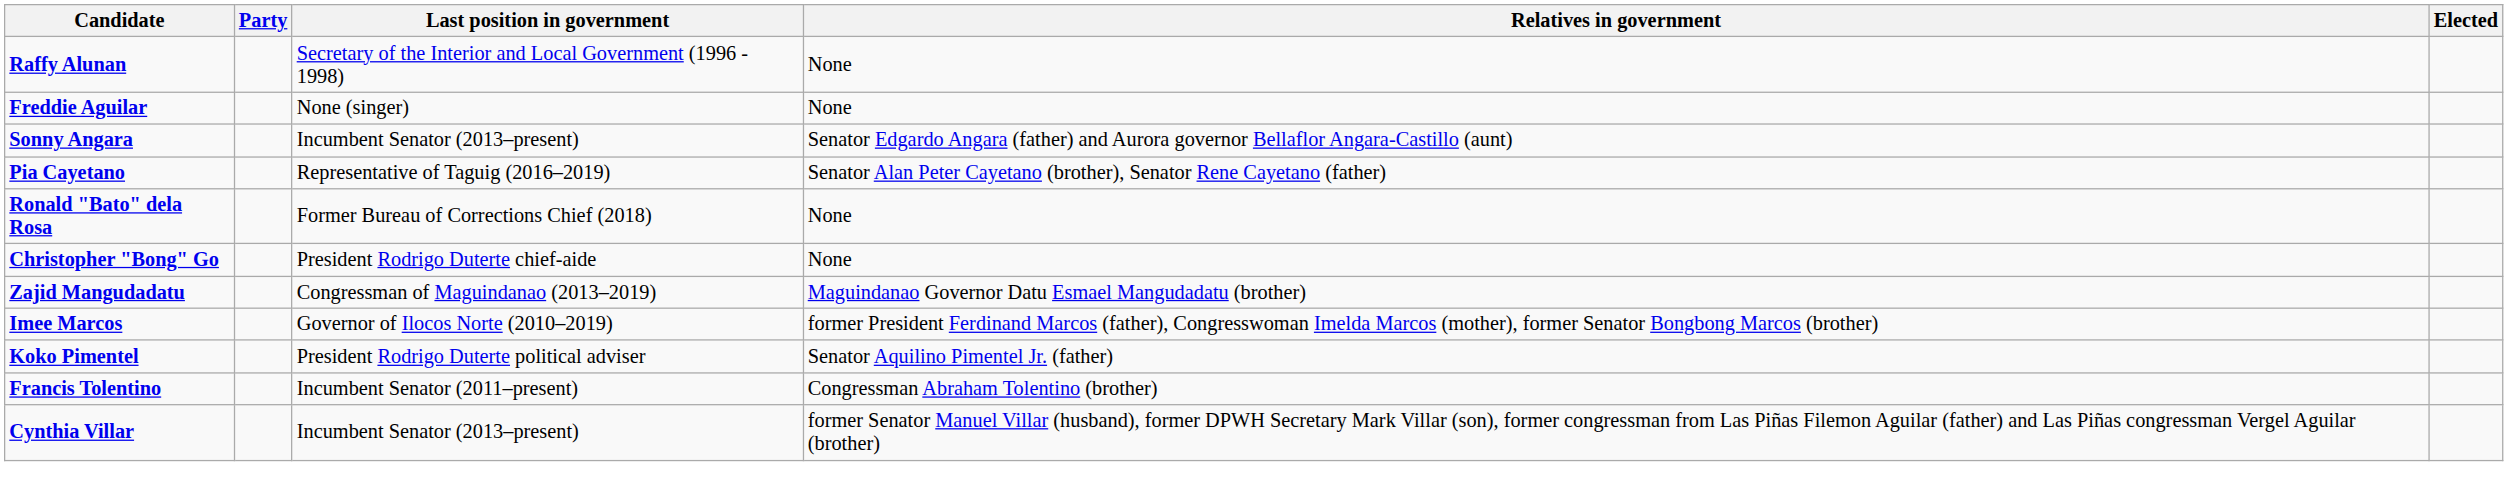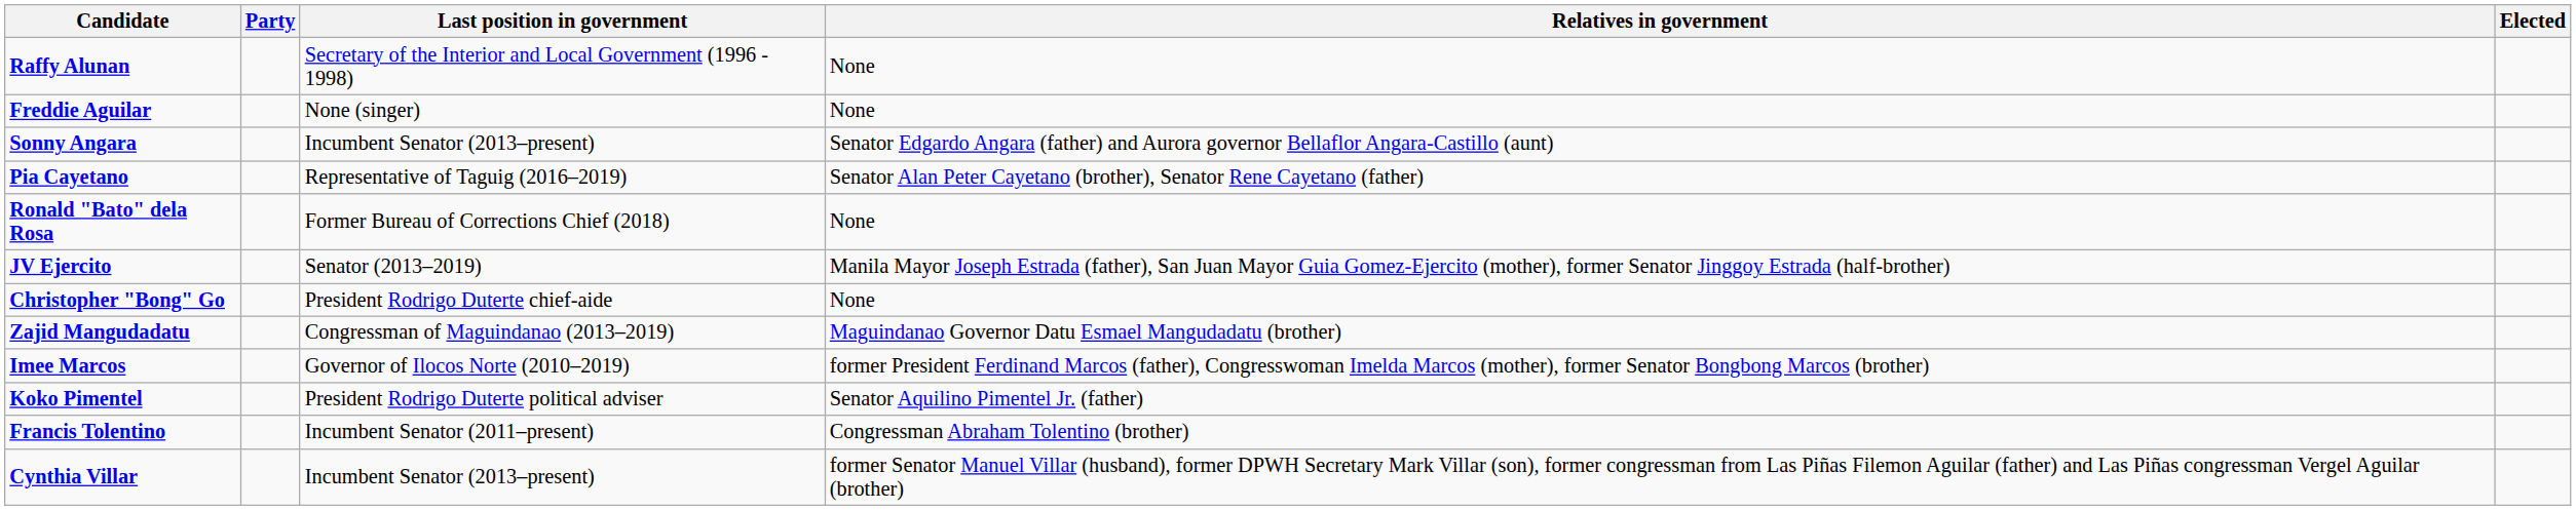+ row: JV Ejercito | Senator (2013–2019) | Manila Mayor Joseph Estrada (father), San Juan Mayor Guia Gomez-Ejercito (mother), former Senator Jinggoy Estrada (half-brother)
